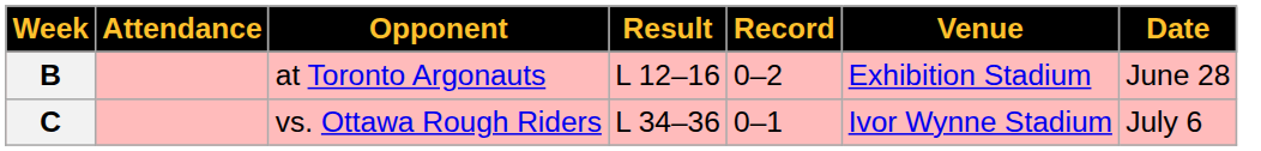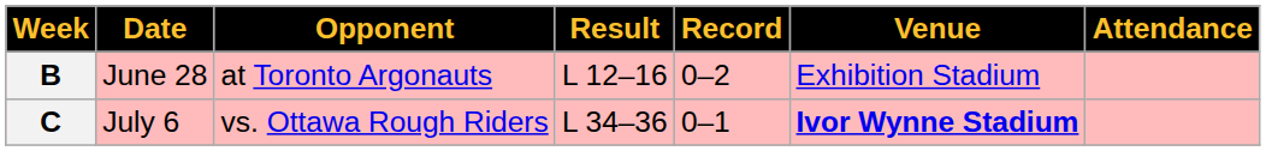columns swapped: Date <-> Attendance
C | Venue: normal -> bold
